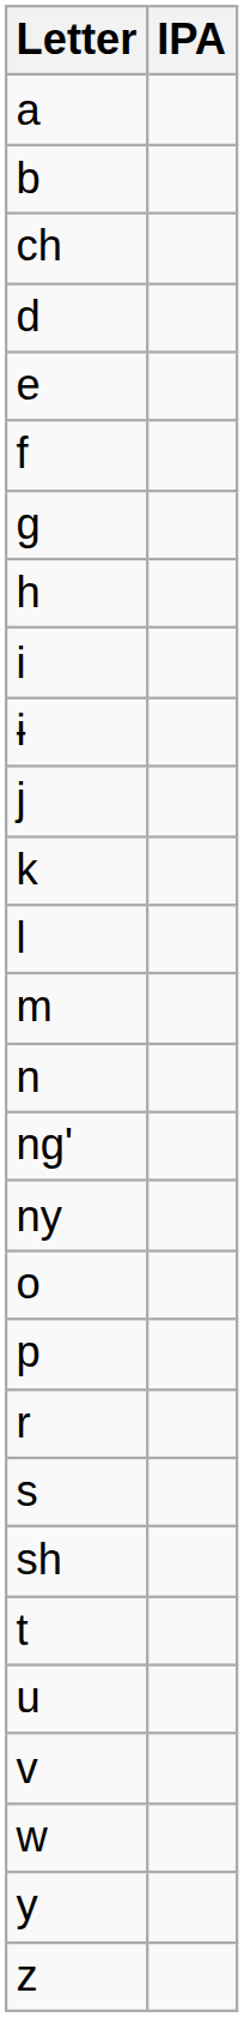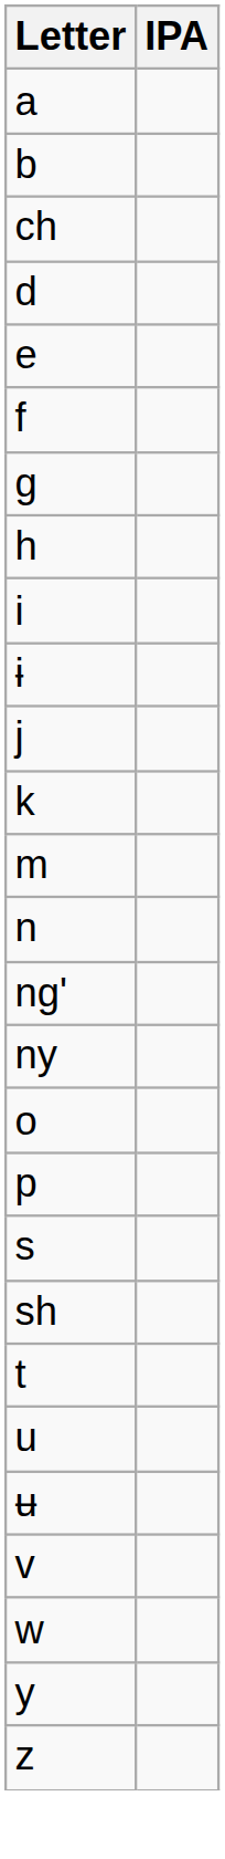- row: l
- row: r
+ row: ʉ
